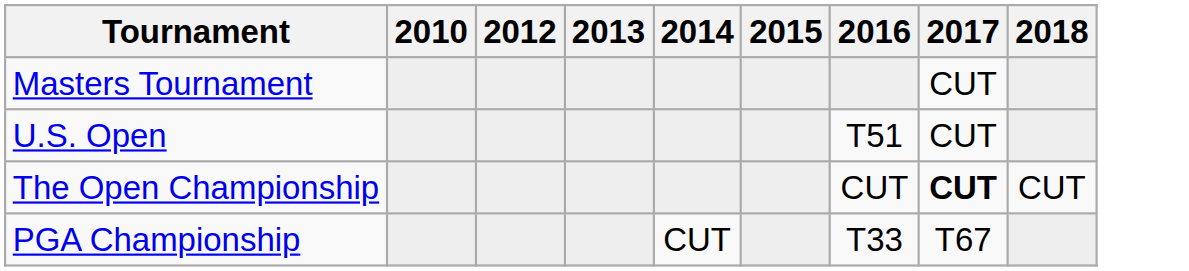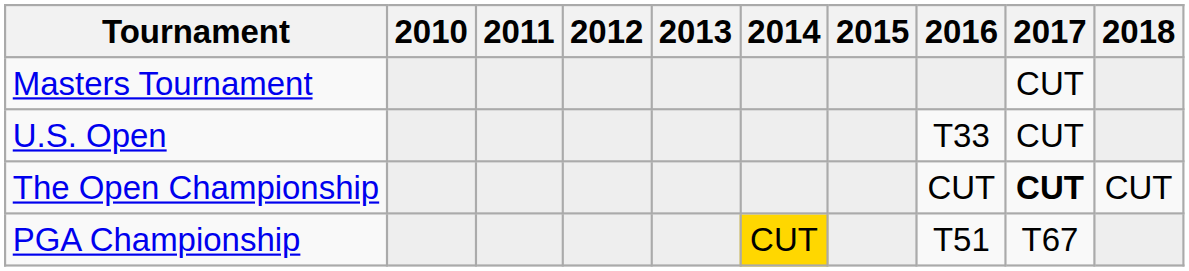+ column: 2011
U.S. Open | 2016: T51 -> T33
PGA Championship | 2014: no background -> gold background
PGA Championship | 2016: T33 -> T51
